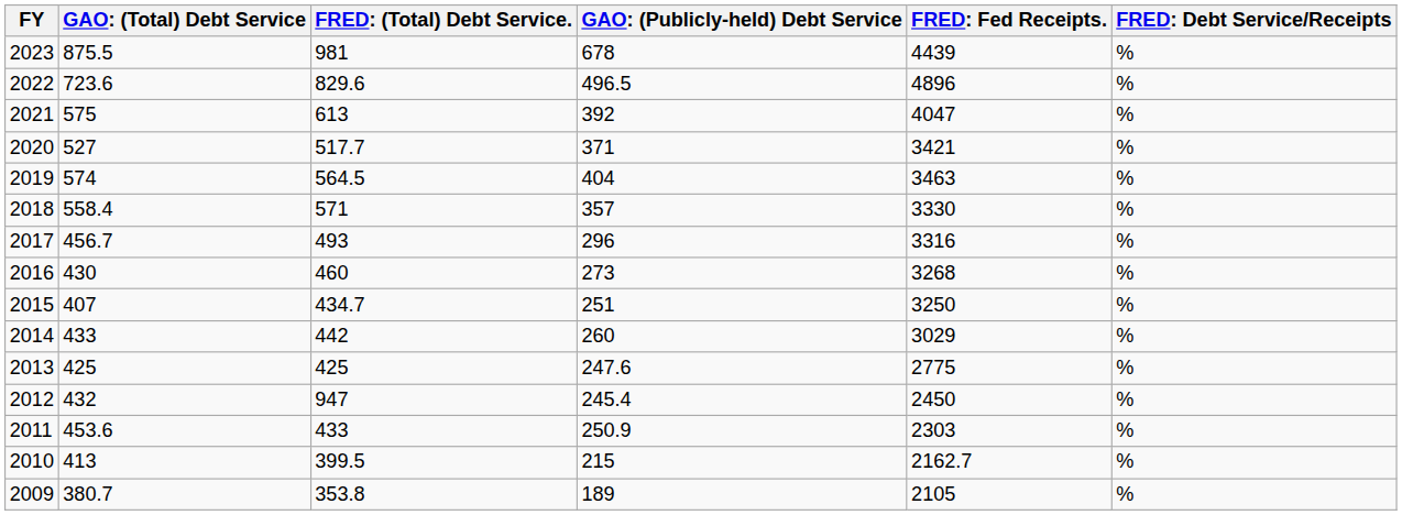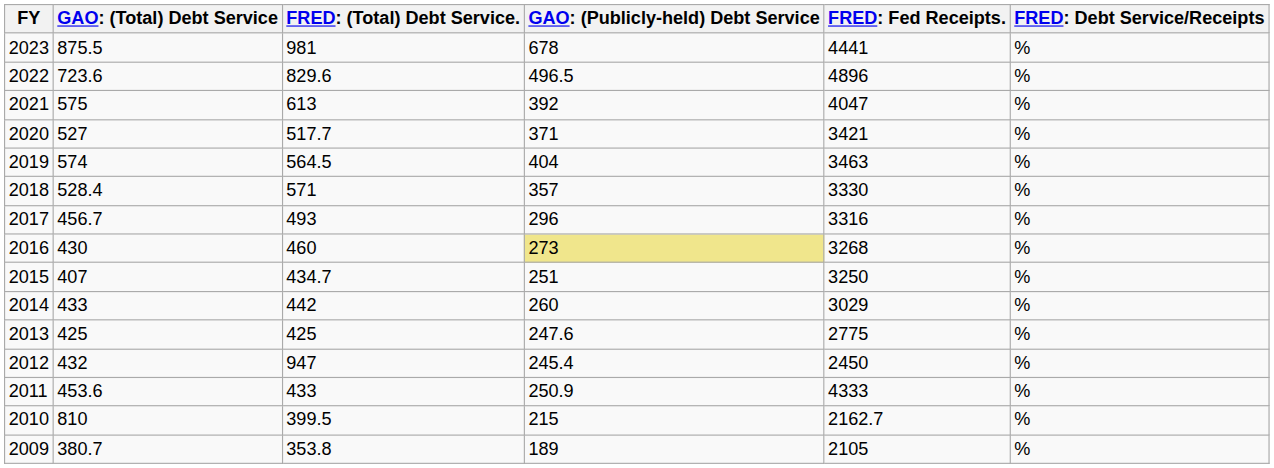2023 | column 5: 4439 -> 4441
2018 | column 2: 558.4 -> 528.4
2016 | column 4: no background -> khaki background
2011 | column 5: 2303 -> 4333
2010 | column 2: 413 -> 810
